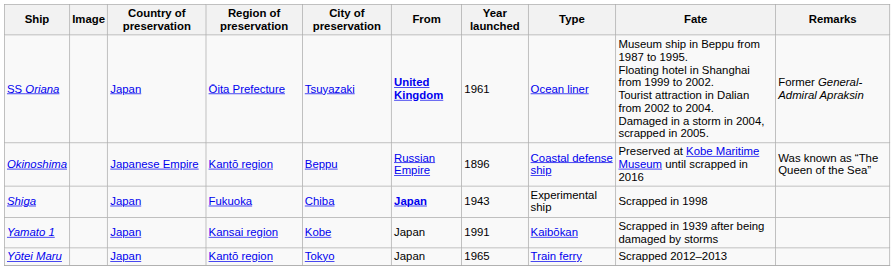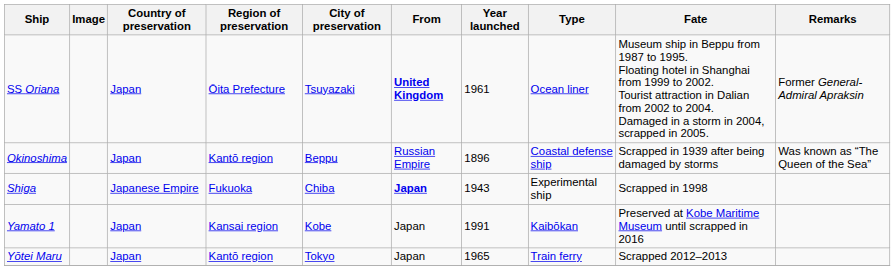Okinoshima | Country of preservation: Japanese Empire -> Japan
Okinoshima | Fate: Preserved at Kobe Maritime Museum until scrapped in 2016 -> Scrapped in 1939 after being damaged by storms
Shiga | Country of preservation: Japan -> Japanese Empire
Yamato 1 | Fate: Scrapped in 1939 after being damaged by storms -> Preserved at Kobe Maritime Museum until scrapped in 2016
